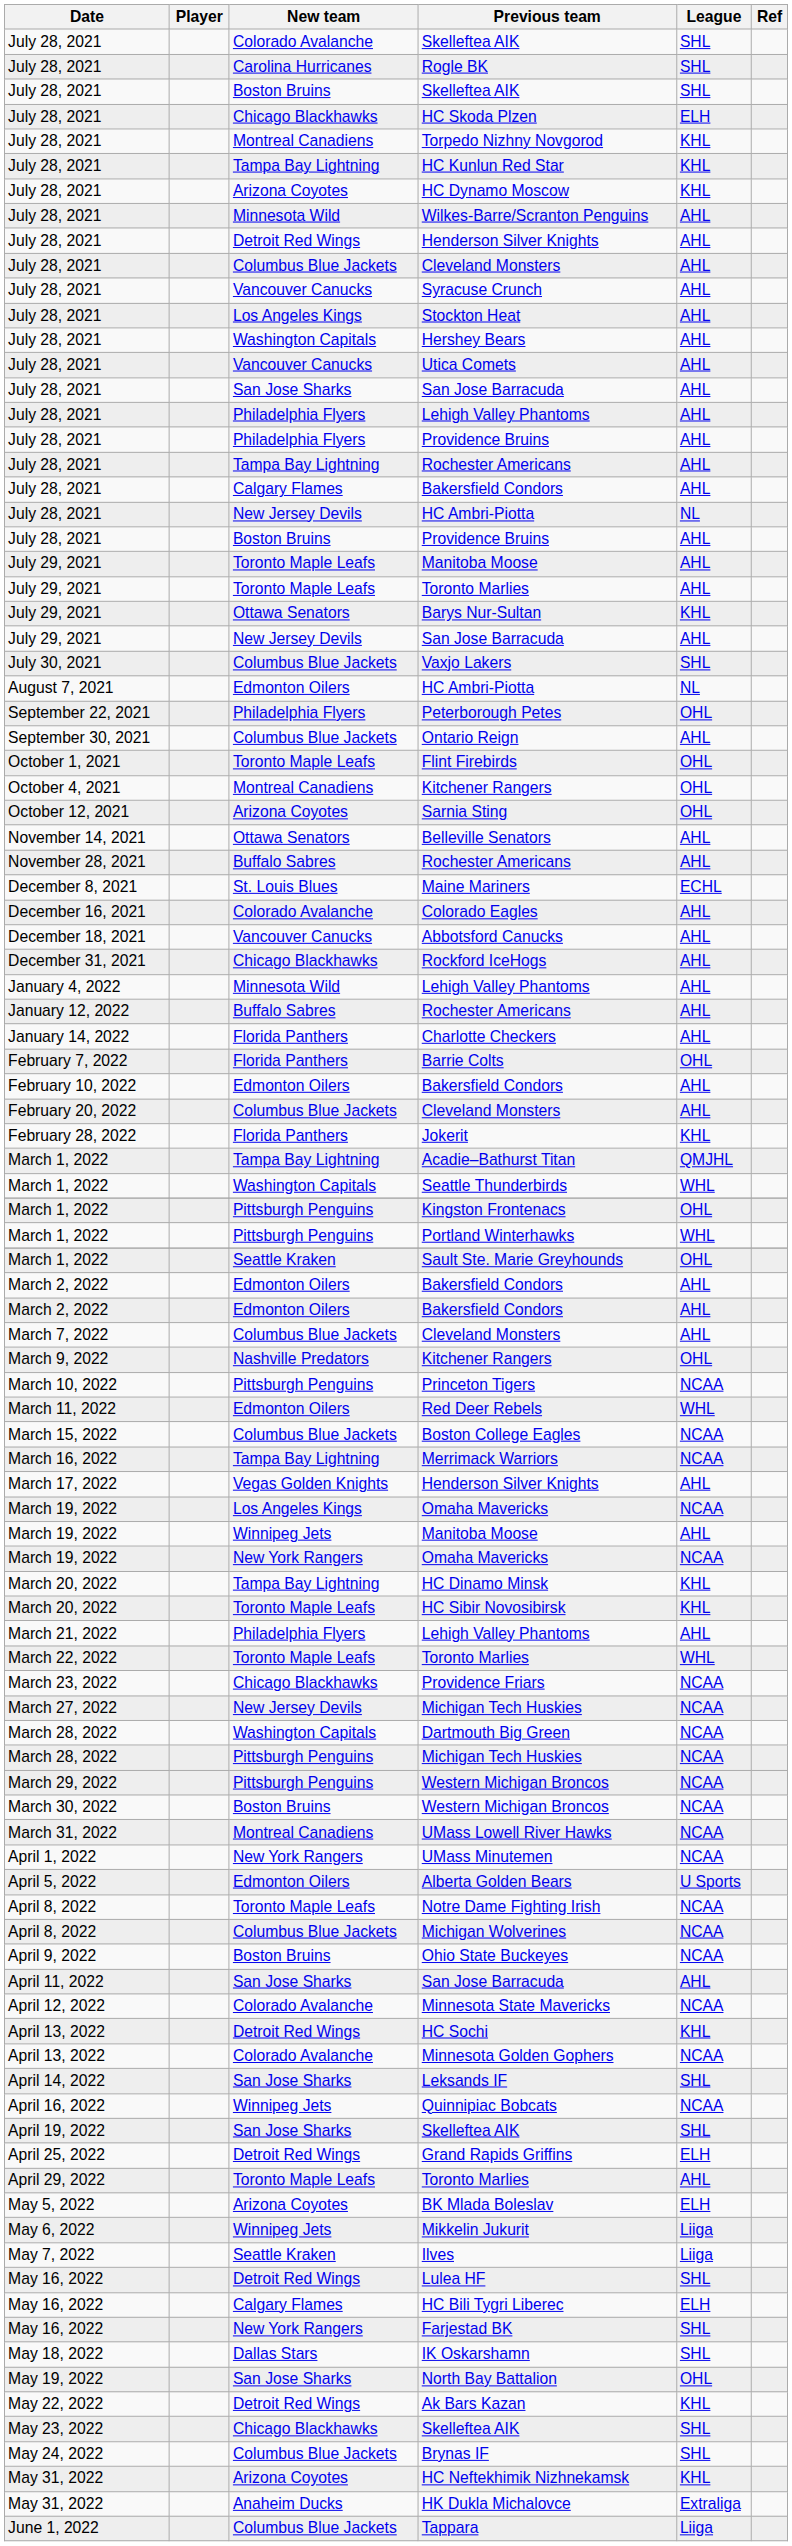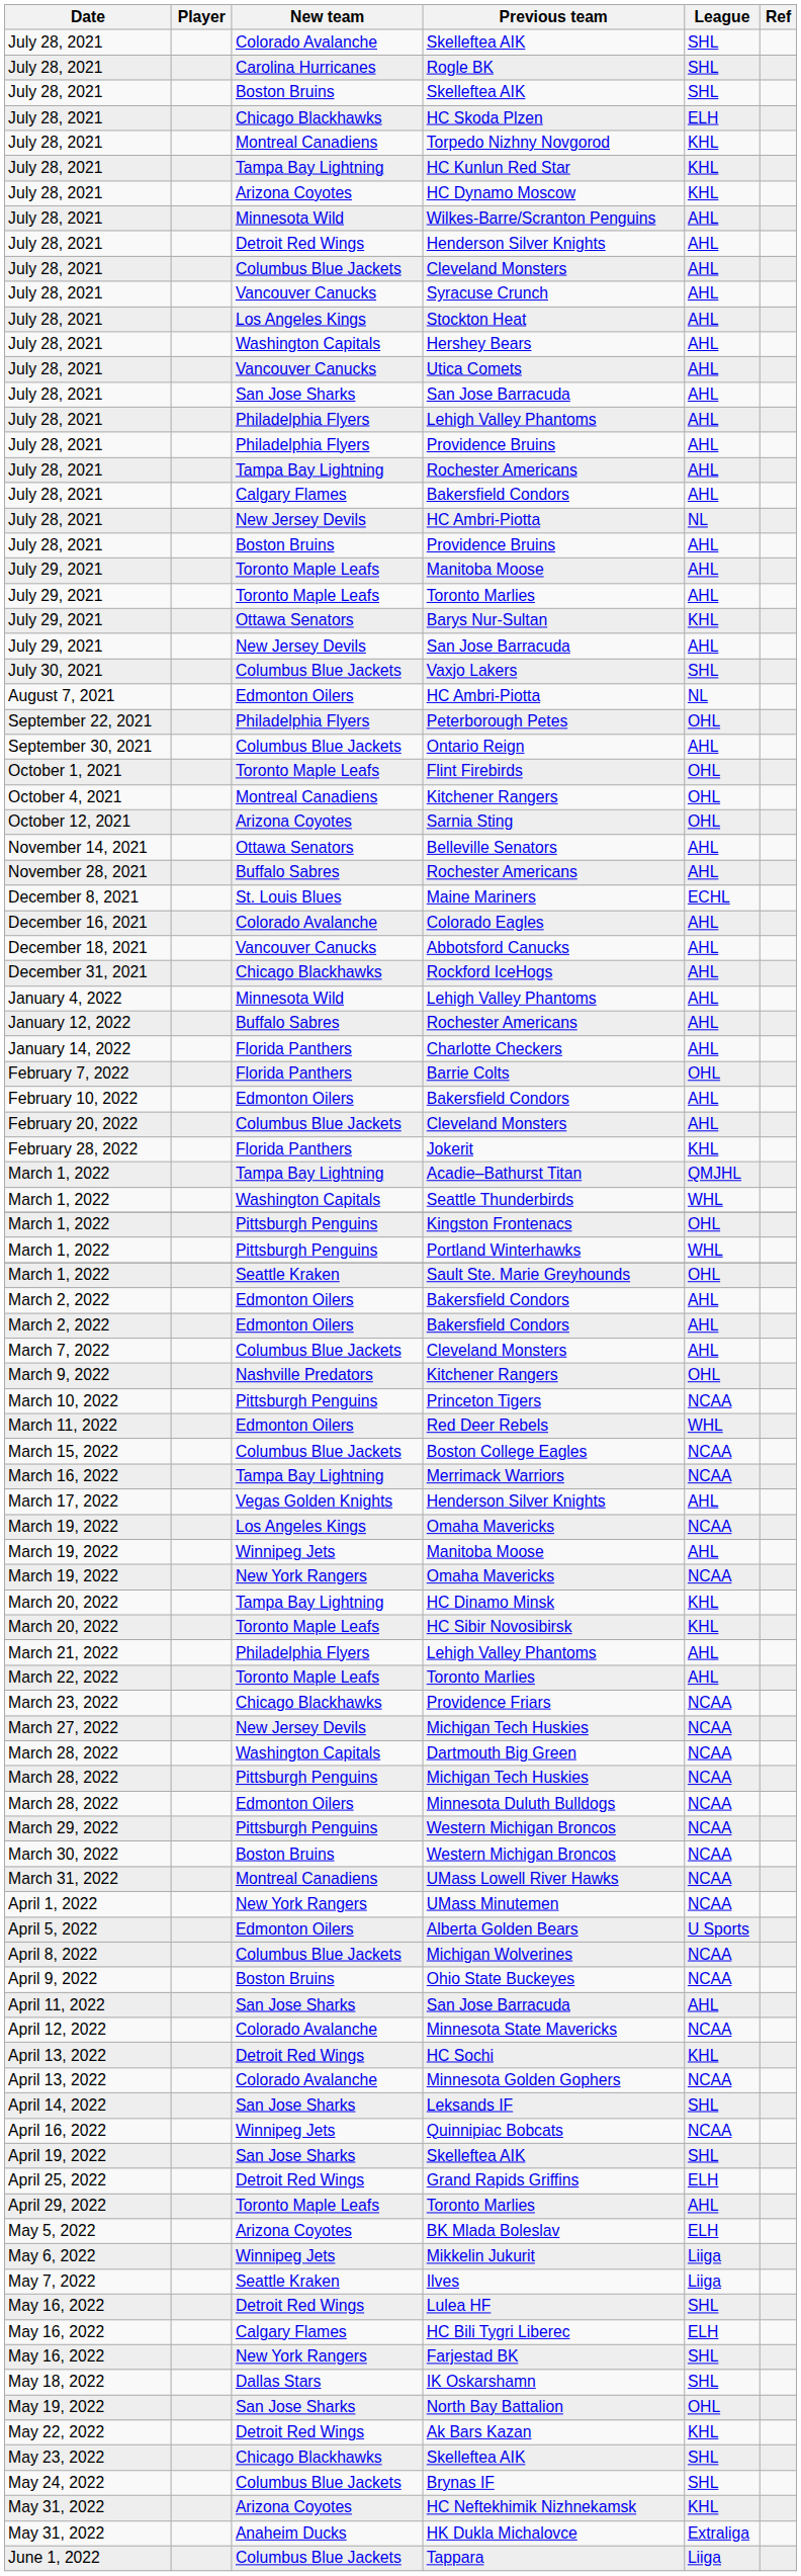March 22, 2022 / Toronto Marlies | League: WHL -> AHL
+ row: March 28, 2022 | Edmonton Oilers | Minnesota Duluth Bulldogs | NCAA
- row: April 8, 2022 | Toronto Maple Leafs | Notre Dame Fighting Irish | NCAA
